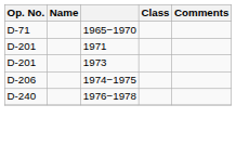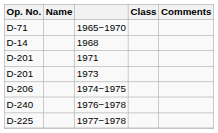+ row: D-14 | 1968
+ row: D-225 | 1977−1978
